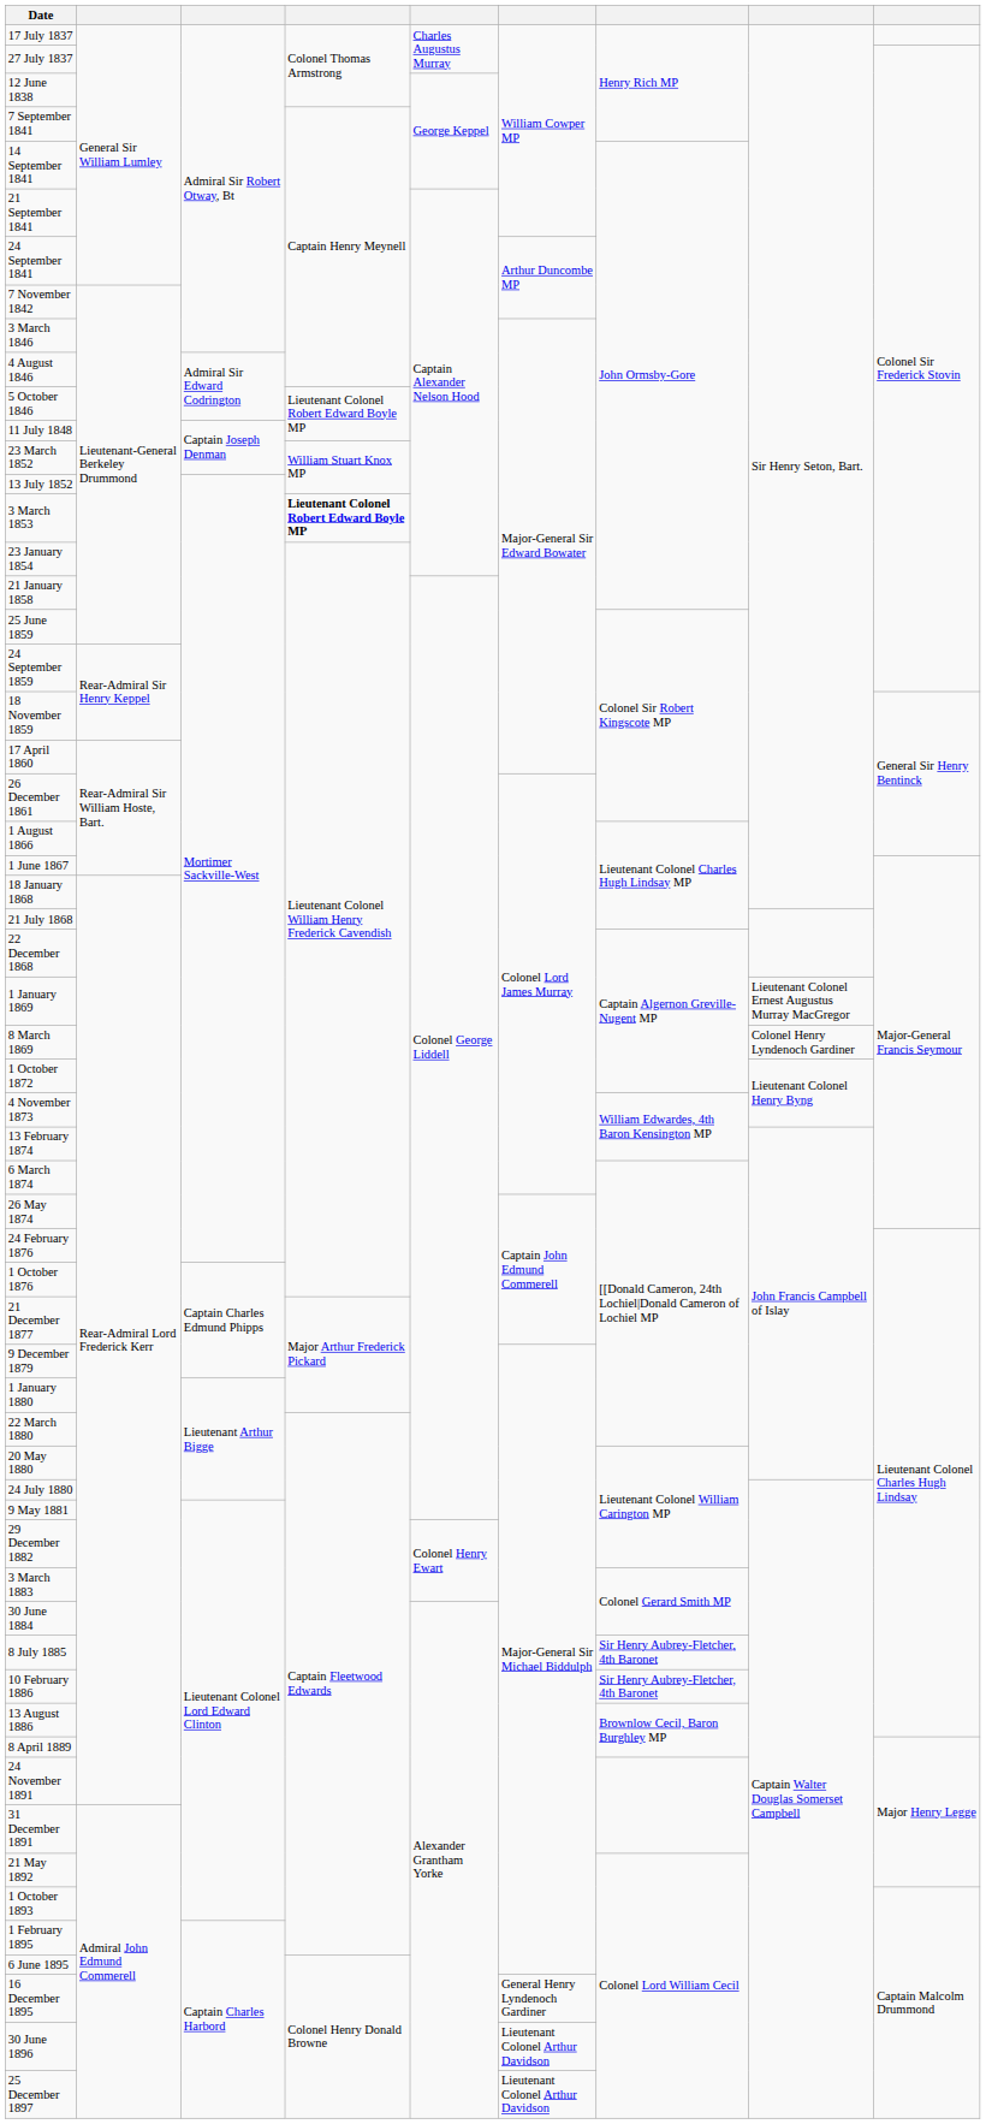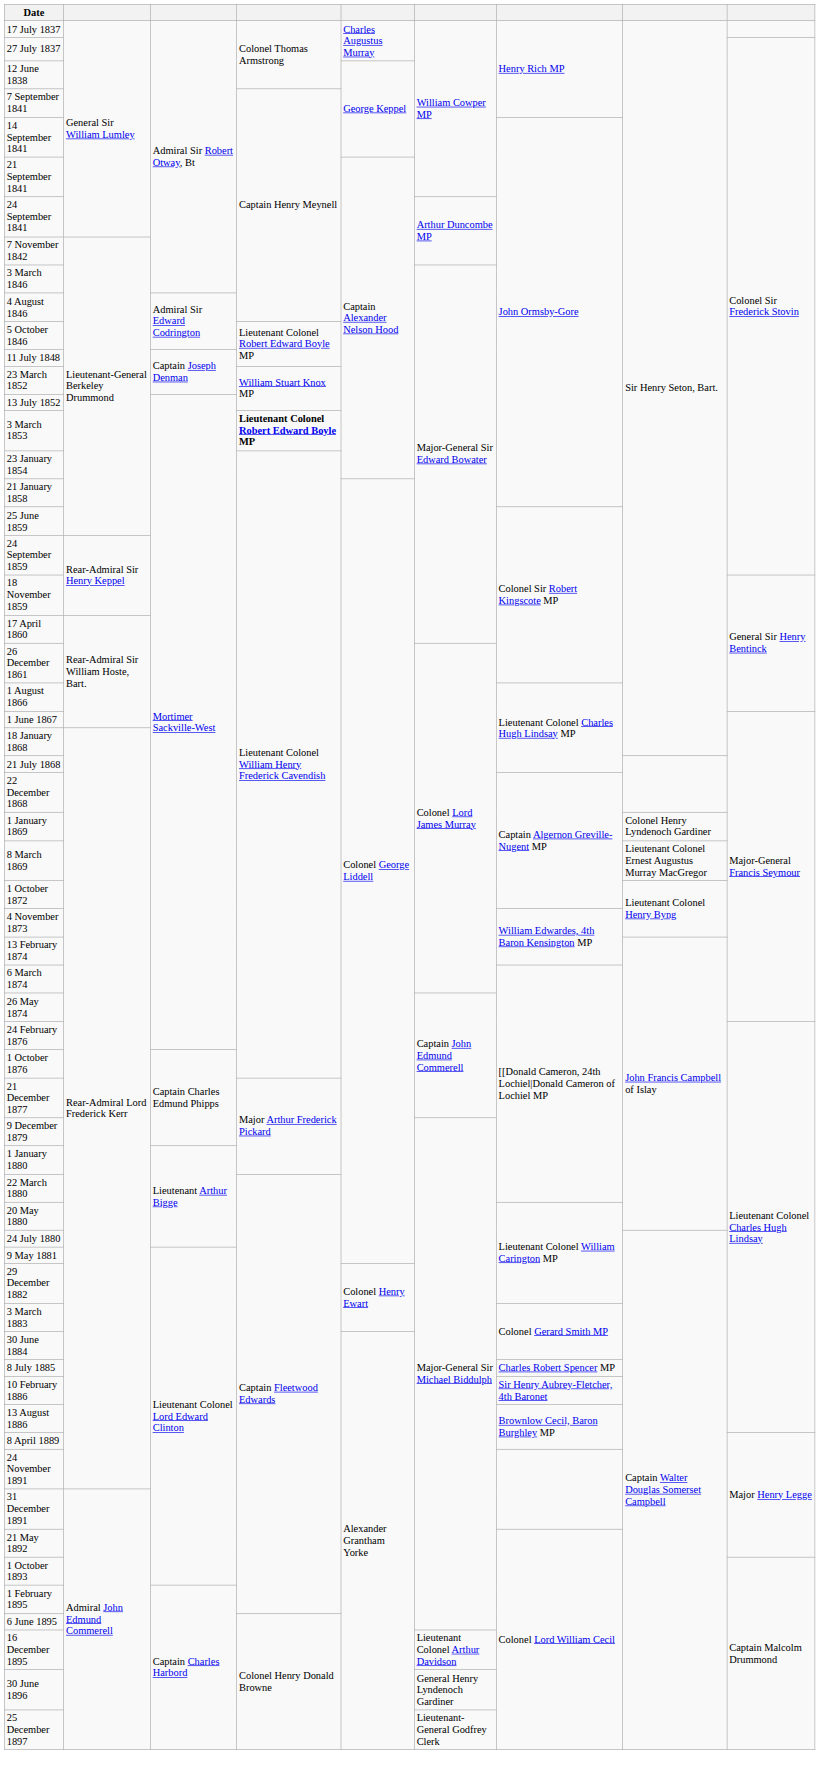1 January 1869 | column 8: Lieutenant Colonel Ernest Augustus Murray MacGregor -> Colonel Henry Lyndenoch Gardiner
8 March 1869 | column 8: Colonel Henry Lyndenoch Gardiner -> Lieutenant Colonel Ernest Augustus Murray MacGregor
8 July 1885 | column 7: Sir Henry Aubrey-Fletcher, 4th Baronet -> Charles Robert Spencer MP
16 December 1895 | column 6: General Henry Lyndenoch Gardiner -> Lieutenant Colonel Arthur Davidson
30 June 1896 | column 6: Lieutenant Colonel Arthur Davidson -> General Henry Lyndenoch Gardiner
25 December 1897 | column 6: Lieutenant Colonel Arthur Davidson -> Lieutenant-General Godfrey Clerk
